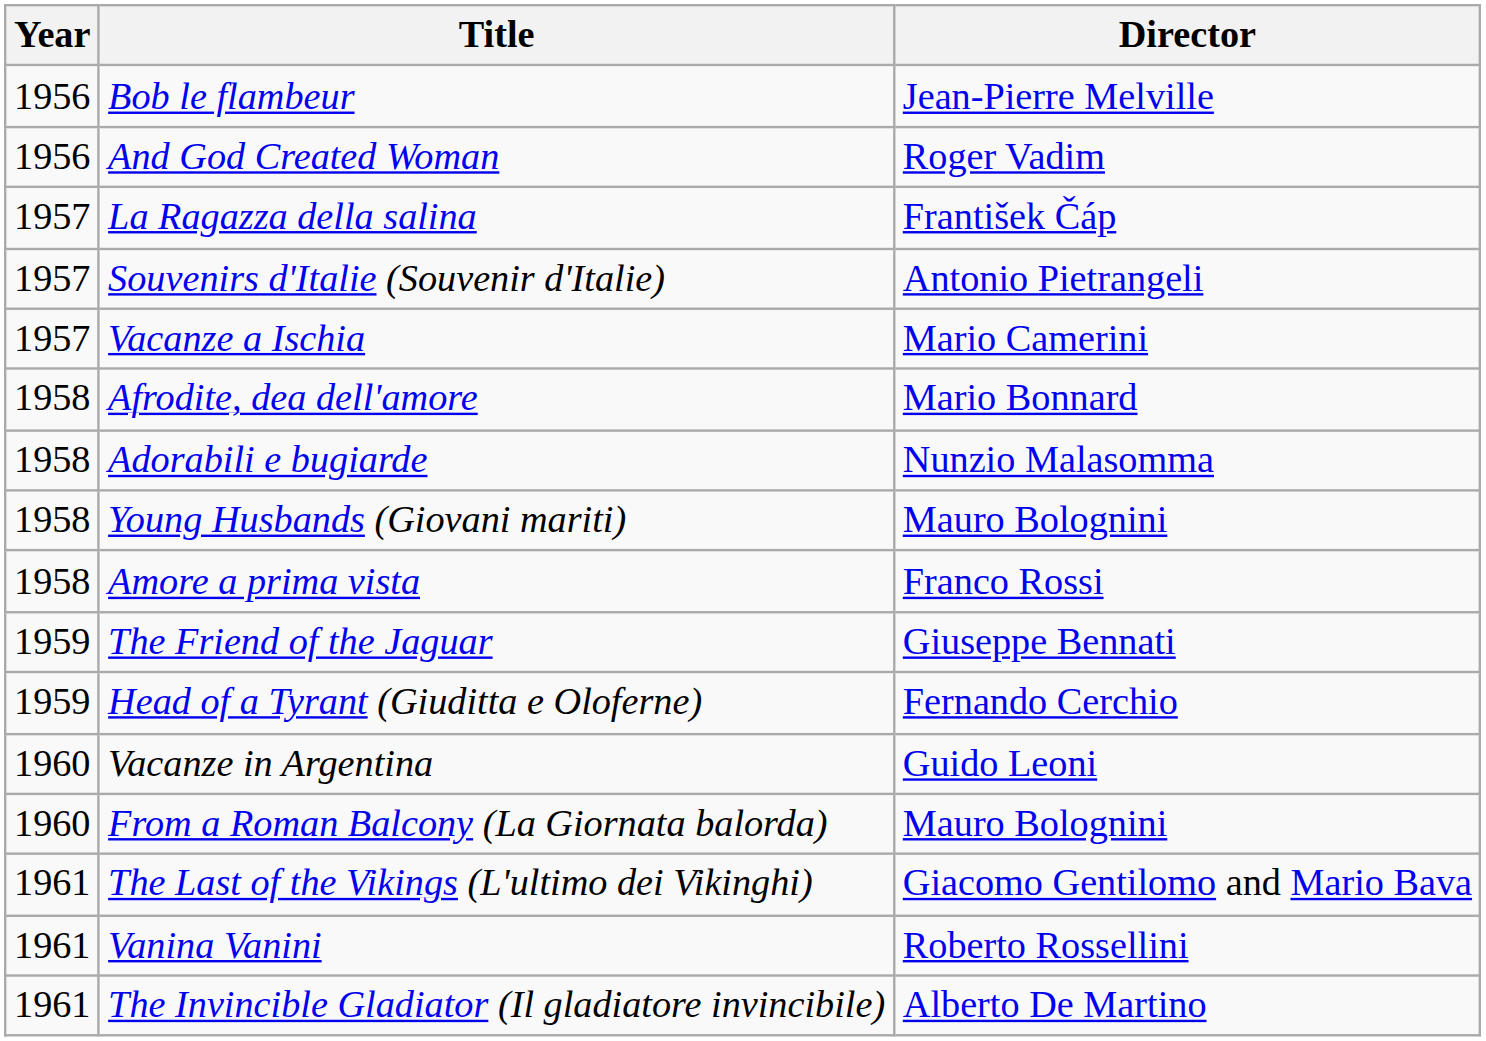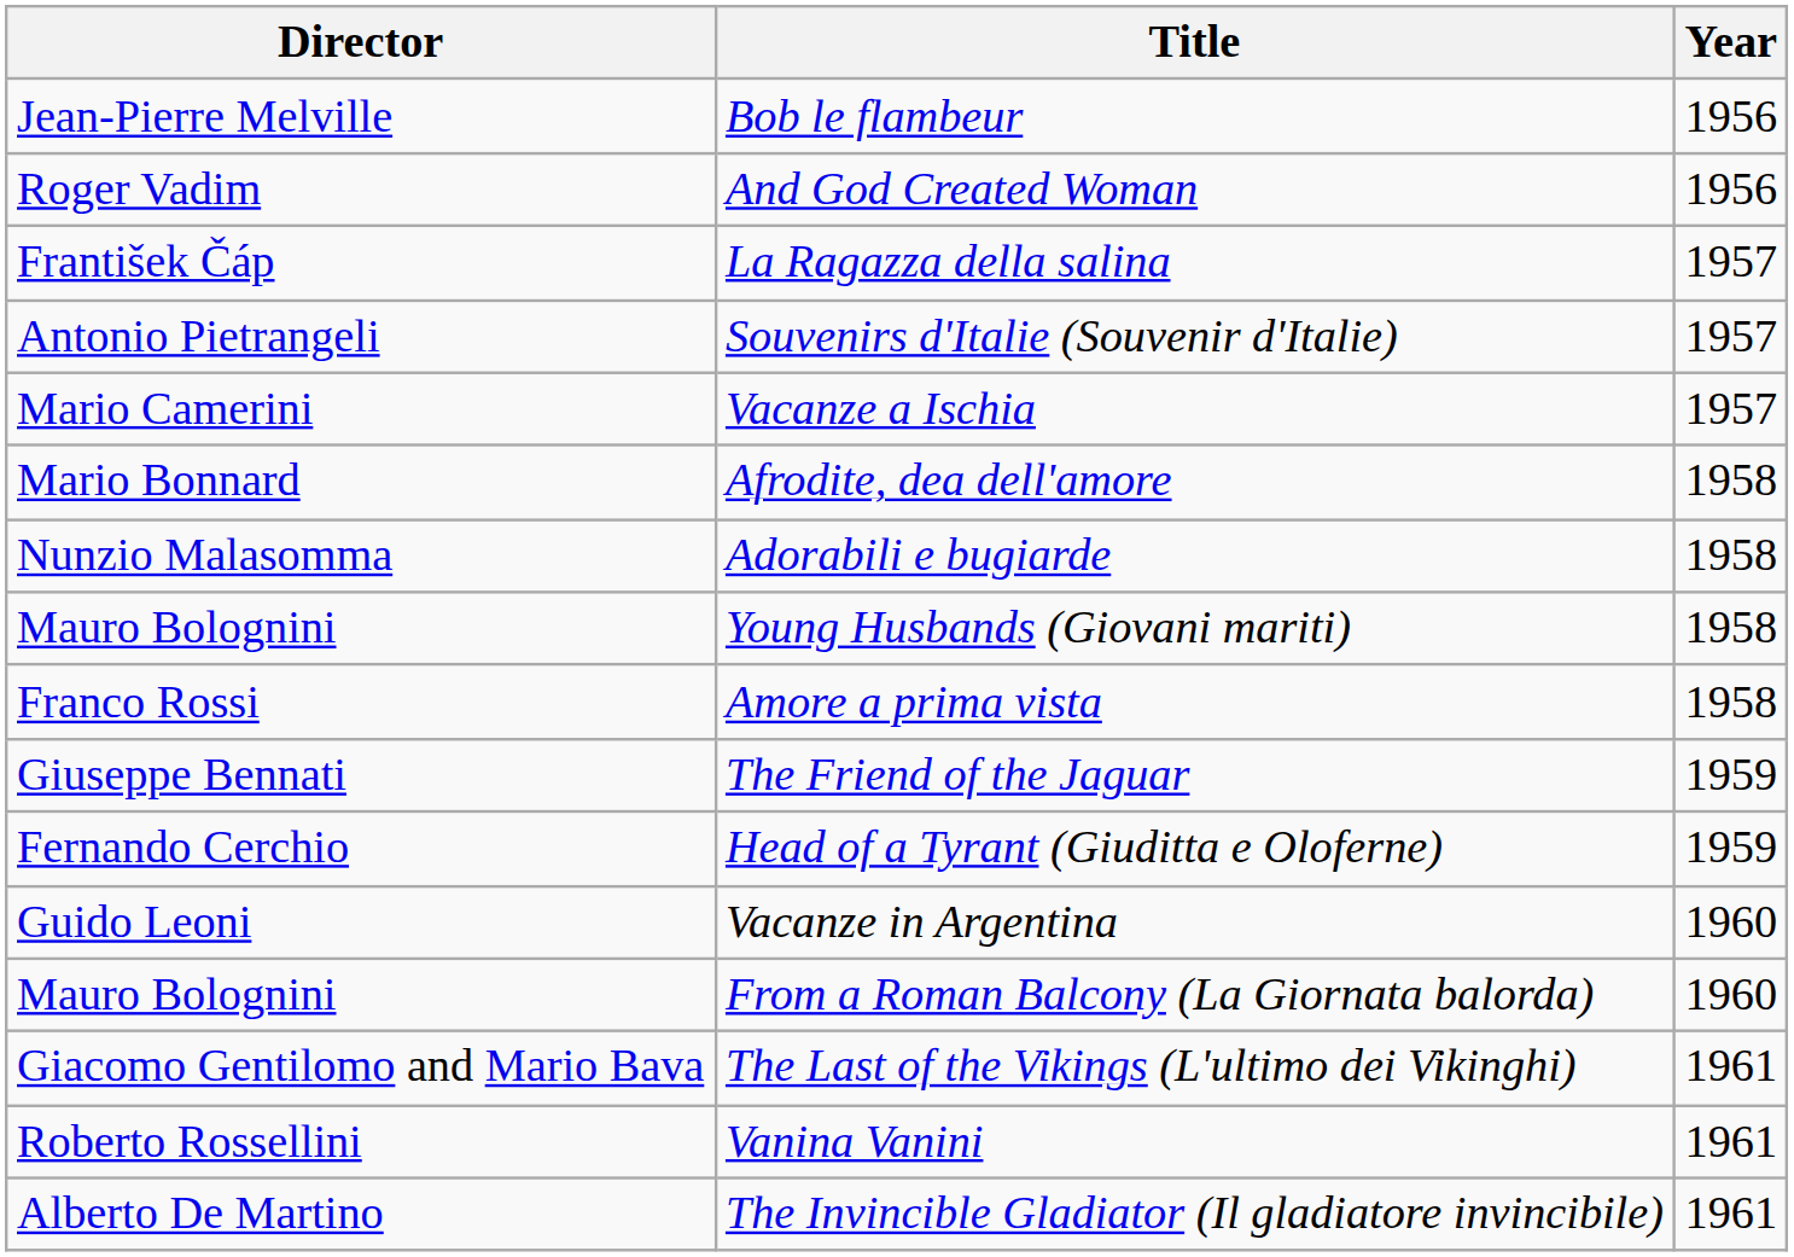columns swapped: Year <-> Director
